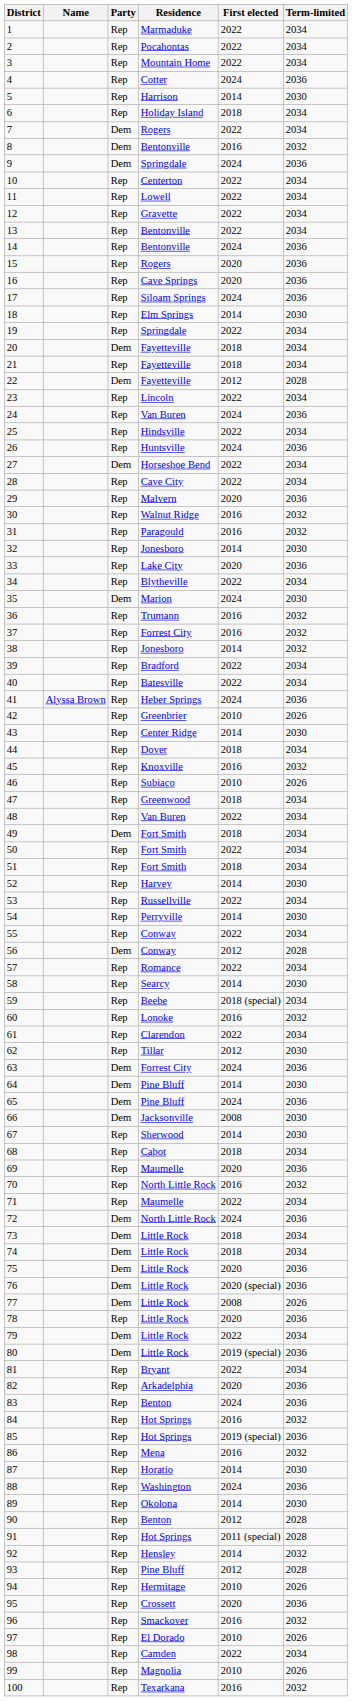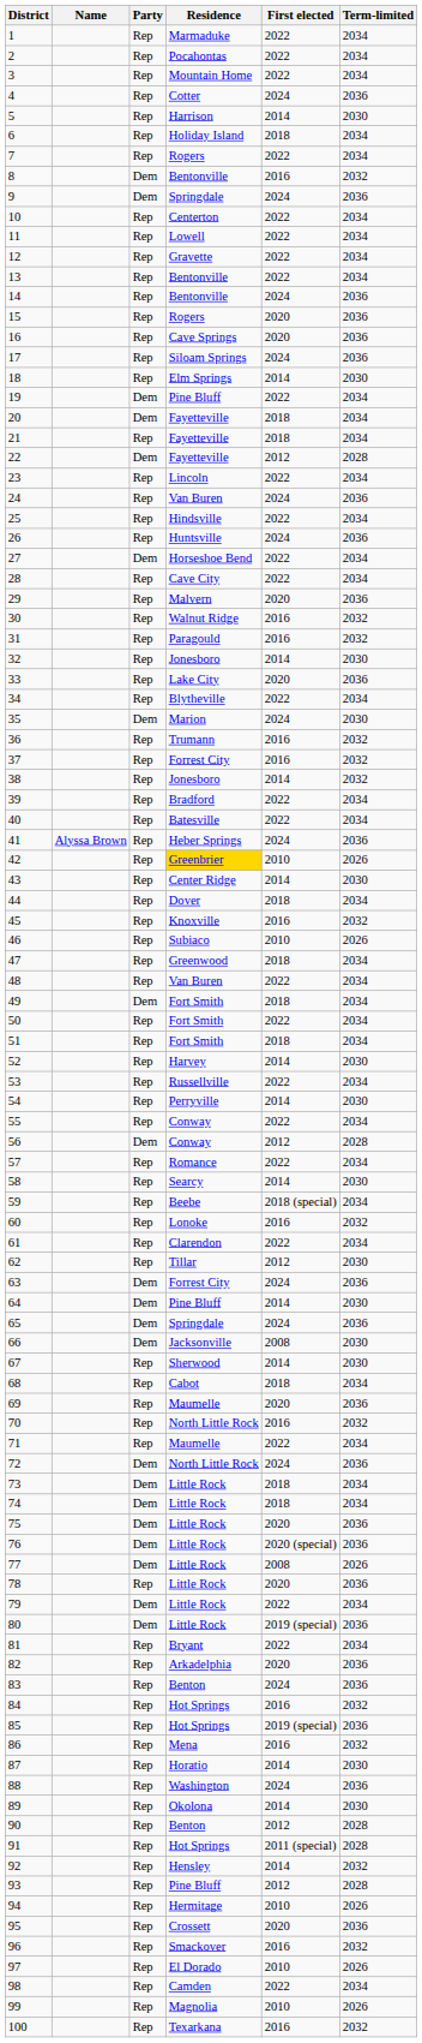7 | Party: Dem -> Rep
19 | Party: Rep -> Dem
19 | Residence: Springdale -> Pine Bluff
42 | Residence: no background -> gold background
65 | Residence: Pine Bluff -> Springdale
